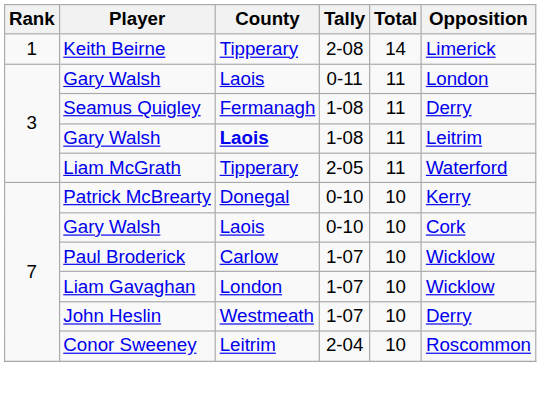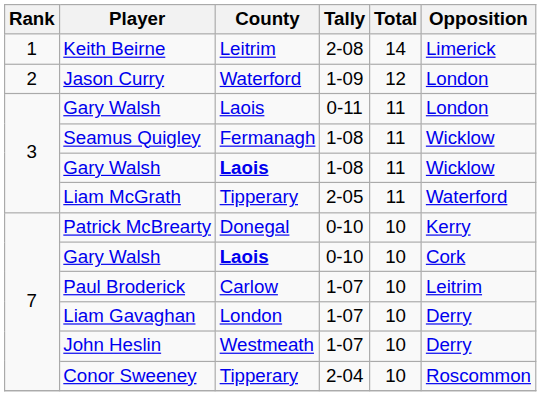Keith Beirne | County: Tipperary -> Leitrim
+ row: 2 | Jason Curry | Waterford | 1-09 | 12 | London
Seamus Quigley | Opposition: Derry -> Wicklow
Gary Walsh / 1-08 | Opposition: Leitrim -> Wicklow
Gary Walsh / 0-10 | County: normal -> bold
Paul Broderick | Opposition: Wicklow -> Leitrim
Liam Gavaghan | Opposition: Wicklow -> Derry
Conor Sweeney | County: Leitrim -> Tipperary
